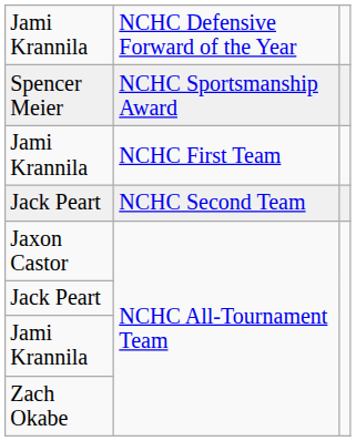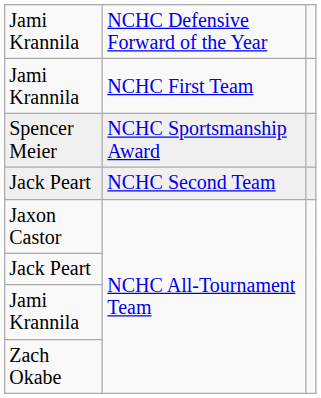rows swapped: Spencer Meier <-> Jami Krannila / NCHC First Team
